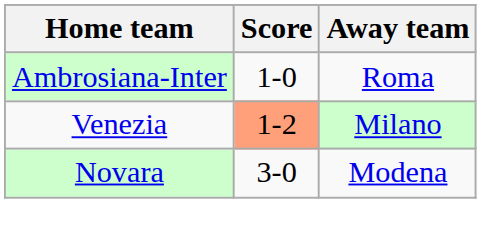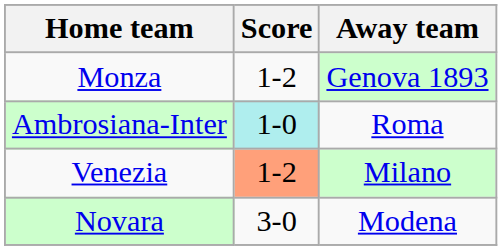+ row: Monza | 1-2 | Genova 1893
Ambrosiana-Inter | Score: no background -> paleturquoise background
